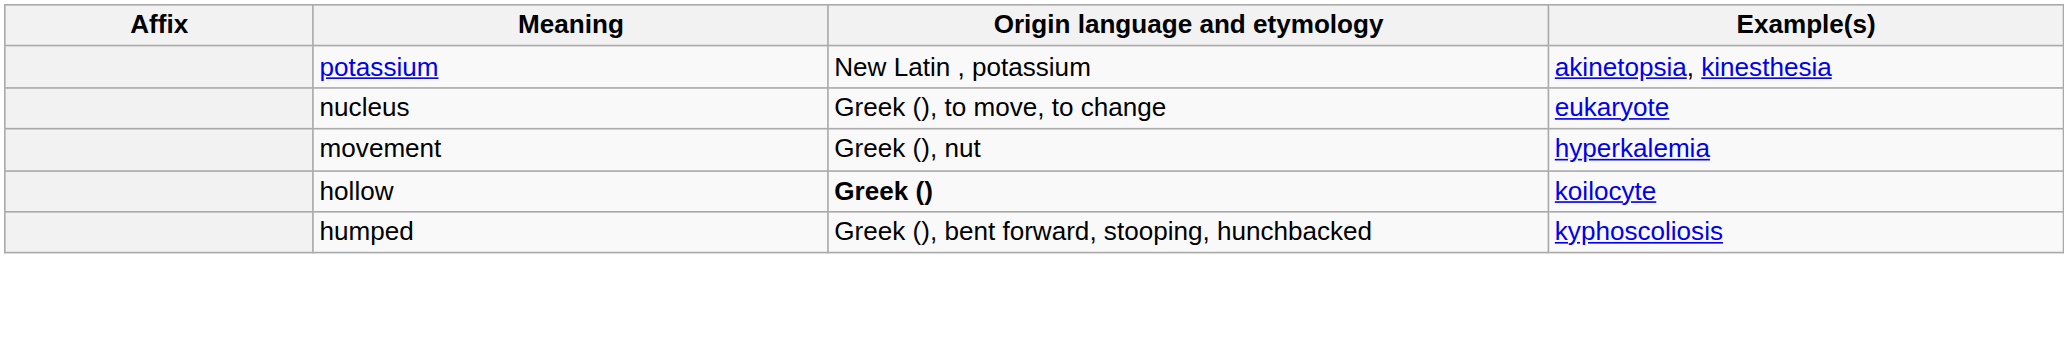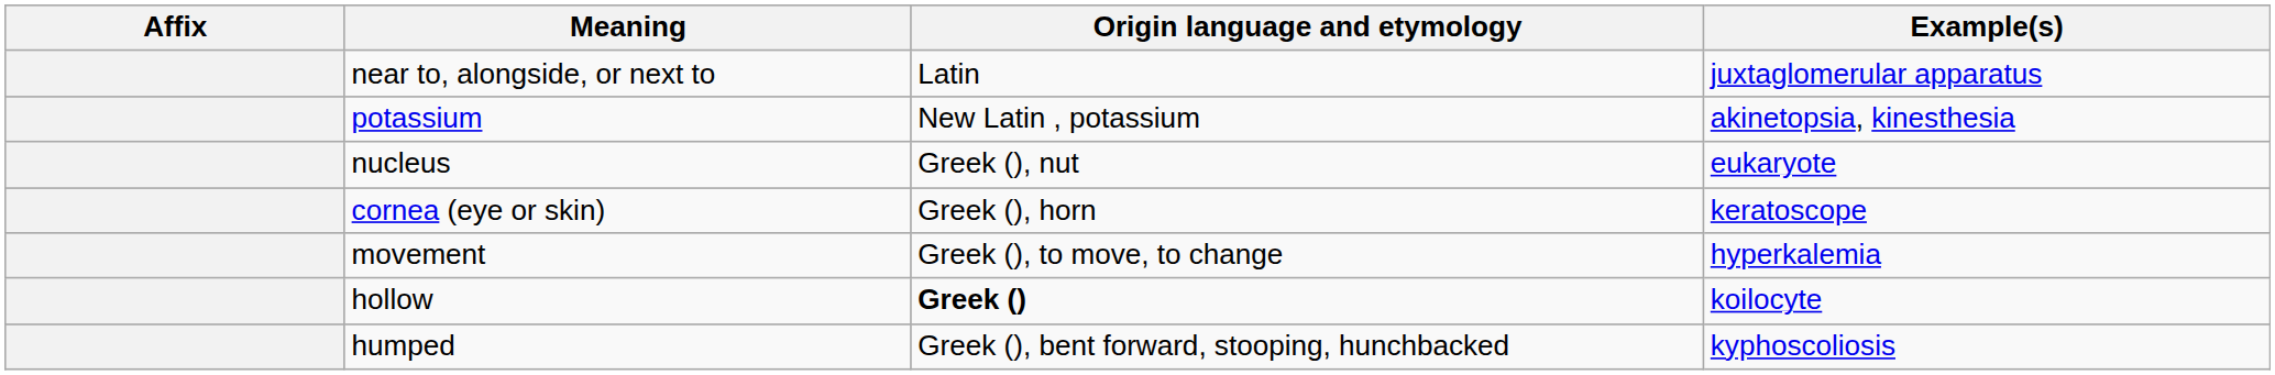+ row: near to, alongside, or next to | Latin | juxtaglomerular apparatus
nucleus | Origin language and etymology: Greek (), to move, to change -> Greek (), nut
+ row: cornea (eye or skin) | Greek (), horn | keratoscope
movement | Origin language and etymology: Greek (), nut -> Greek (), to move, to change
